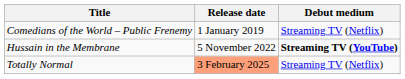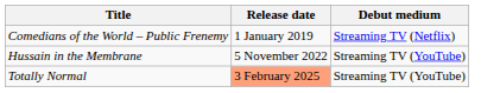Hussain in the Membrane | Debut medium: bold -> normal
Totally Normal | Debut medium: Streaming TV (Netflix) -> Streaming TV (YouTube)
